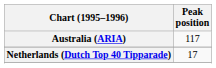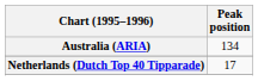Australia (ARIA) | Peak position: 117 -> 134
